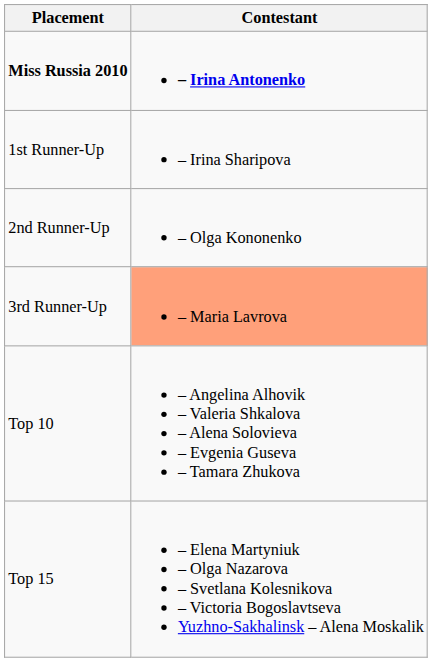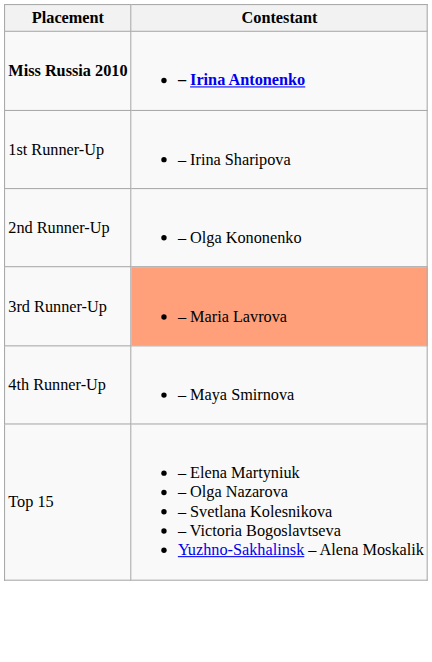+ row: 4th Runner-Up | – Maya Smirnova
- row: Top 10 | – Angelina Alhovik – Valeria Shkalova – Alena Solovieva – Evgenia Guseva – Tamara Zhukova
